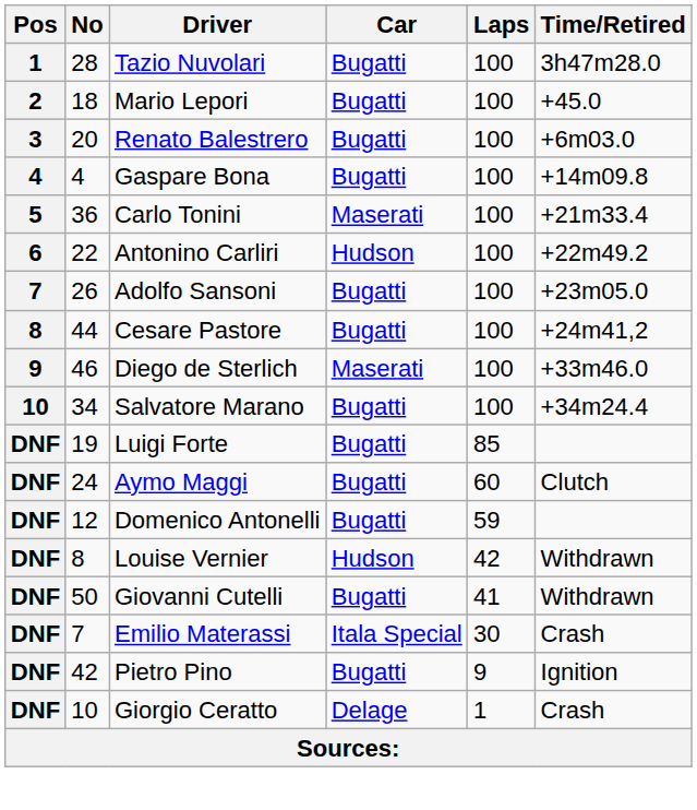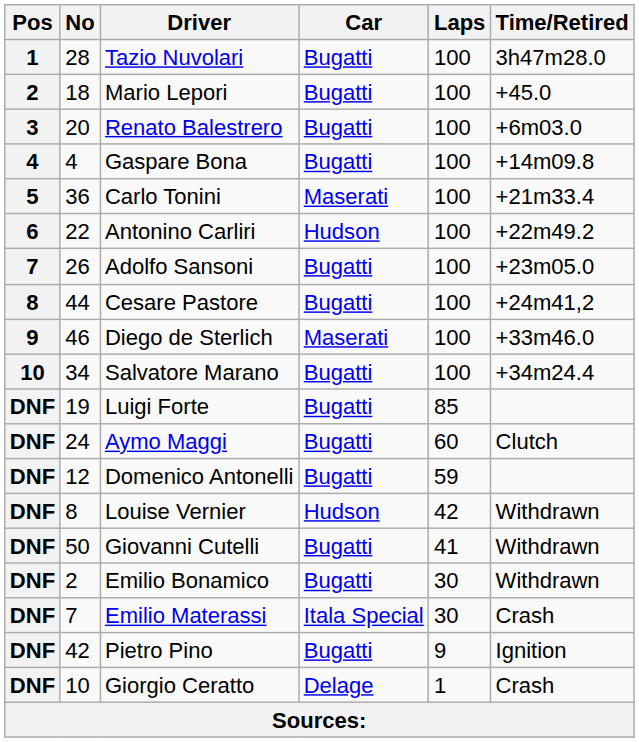+ row: DNF | 2 | Emilio Bonamico | Bugatti | 30 | Withdrawn
